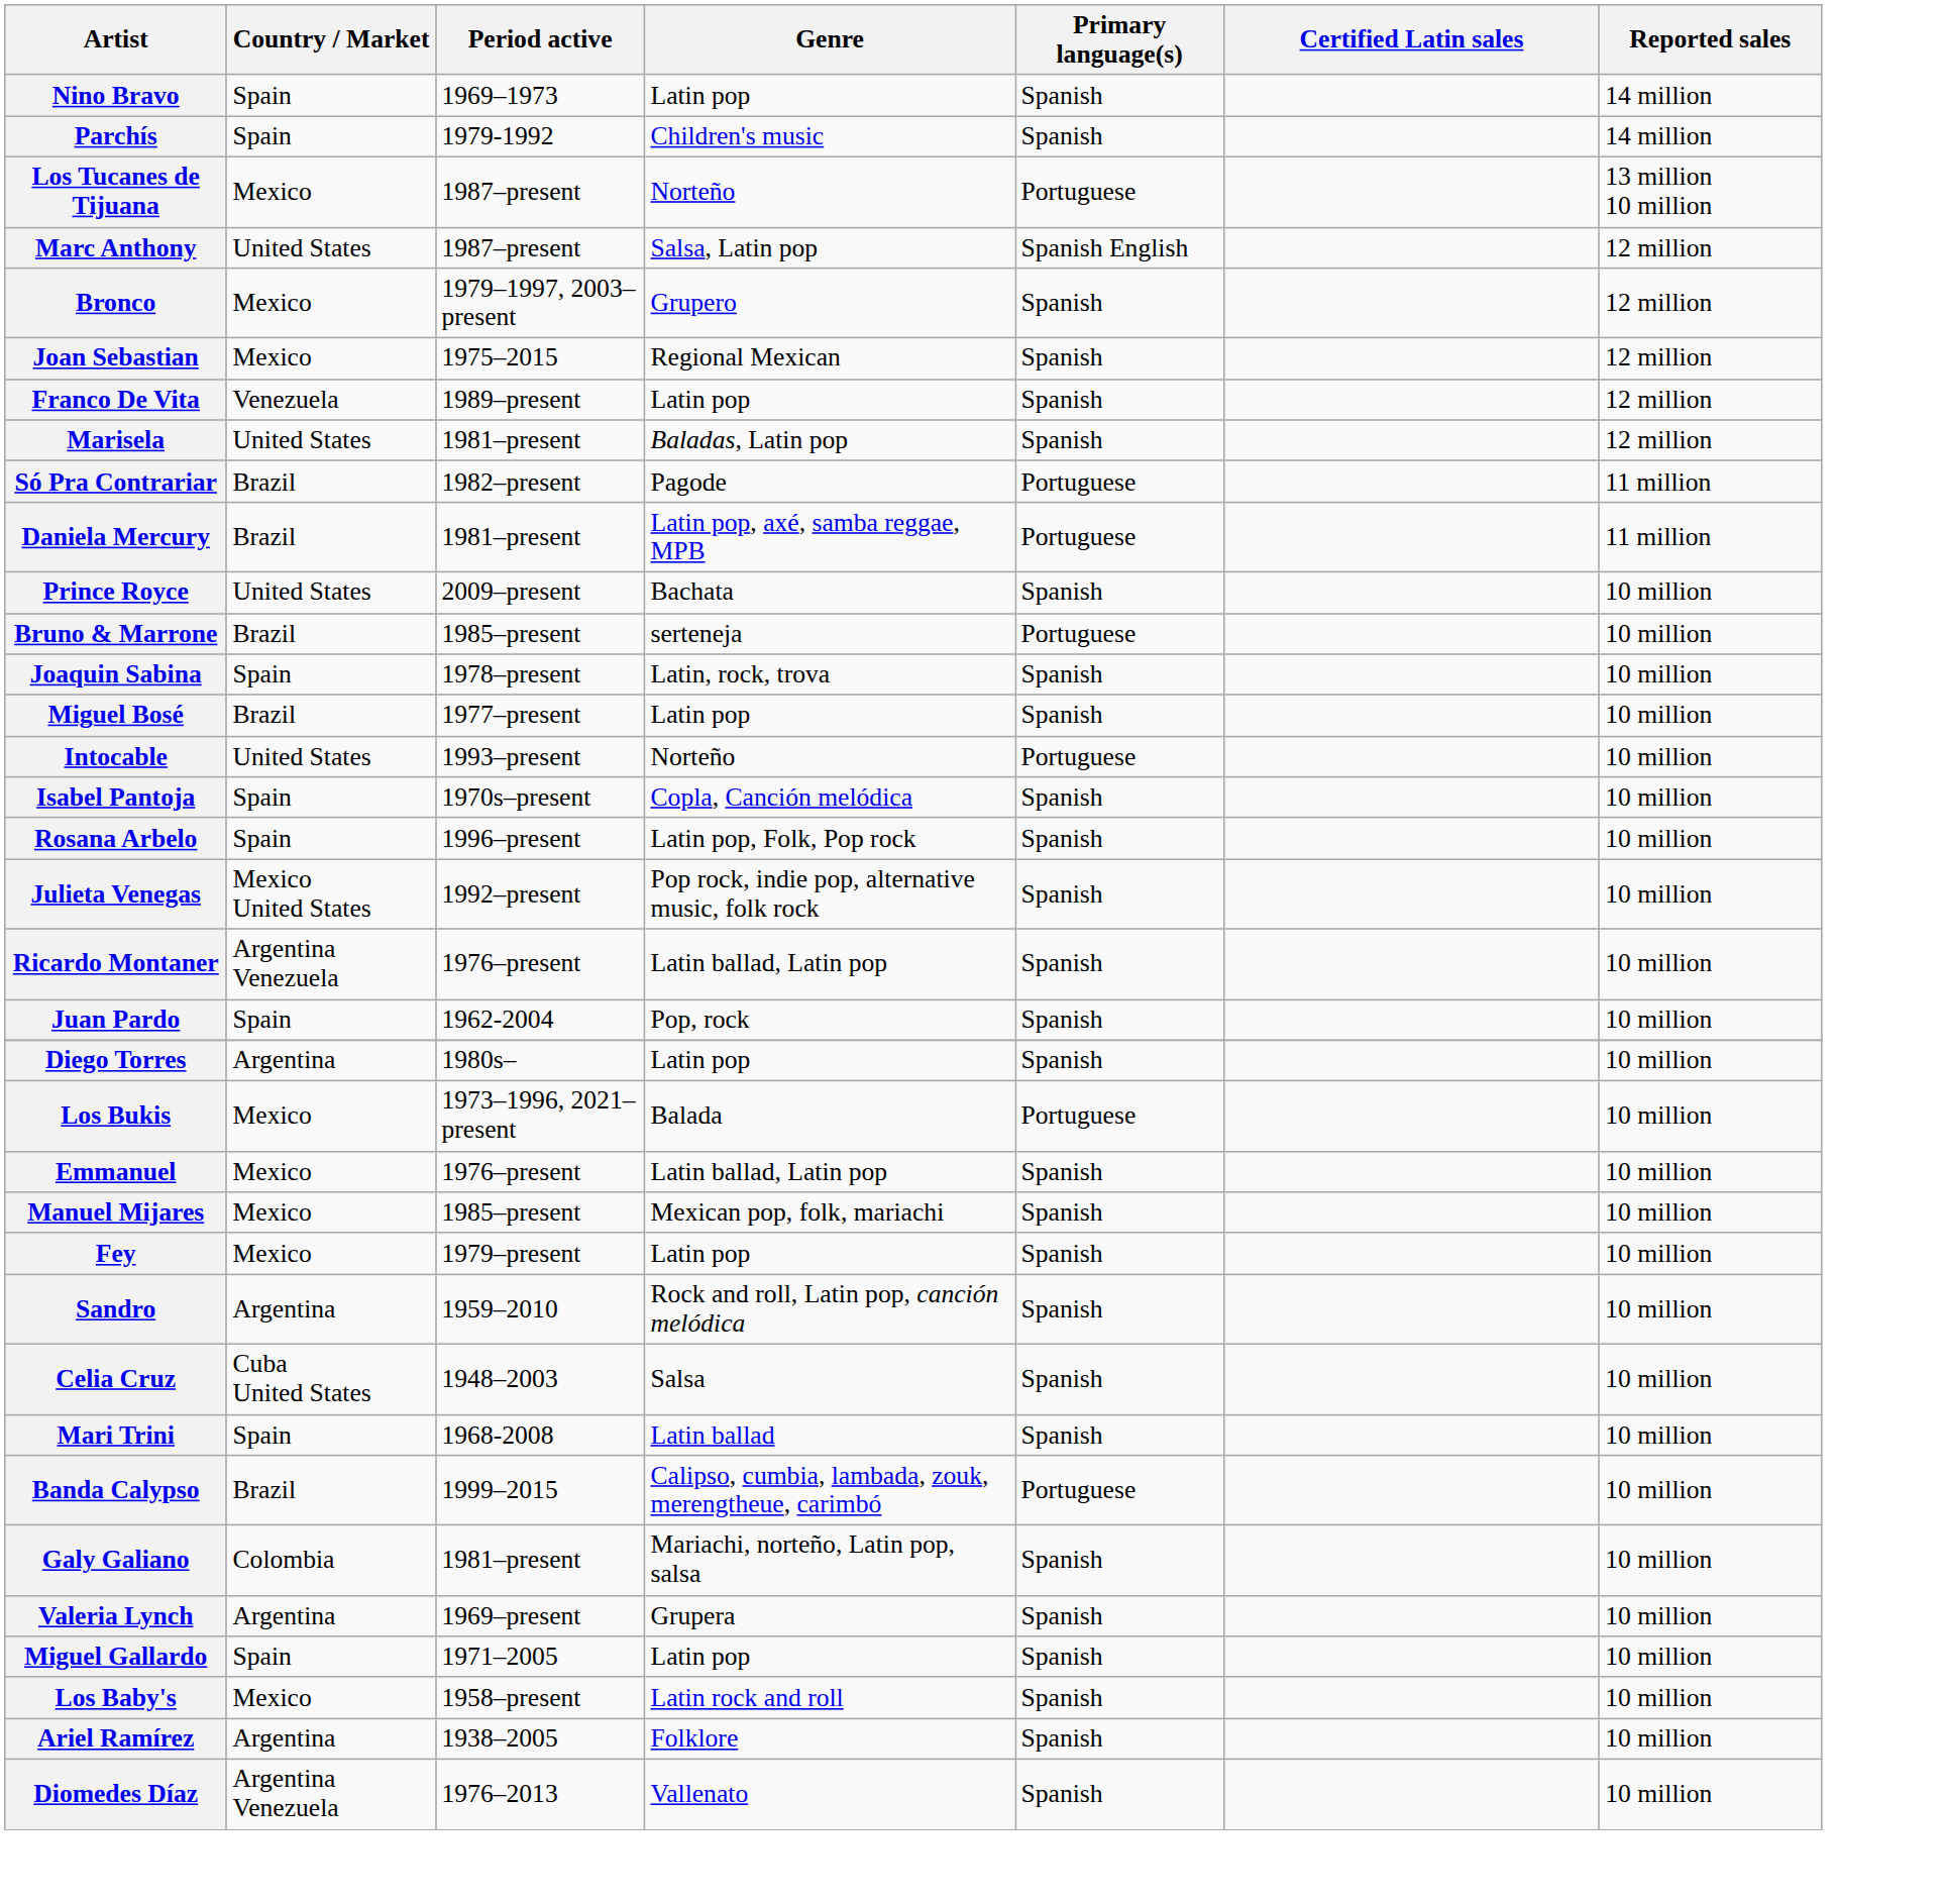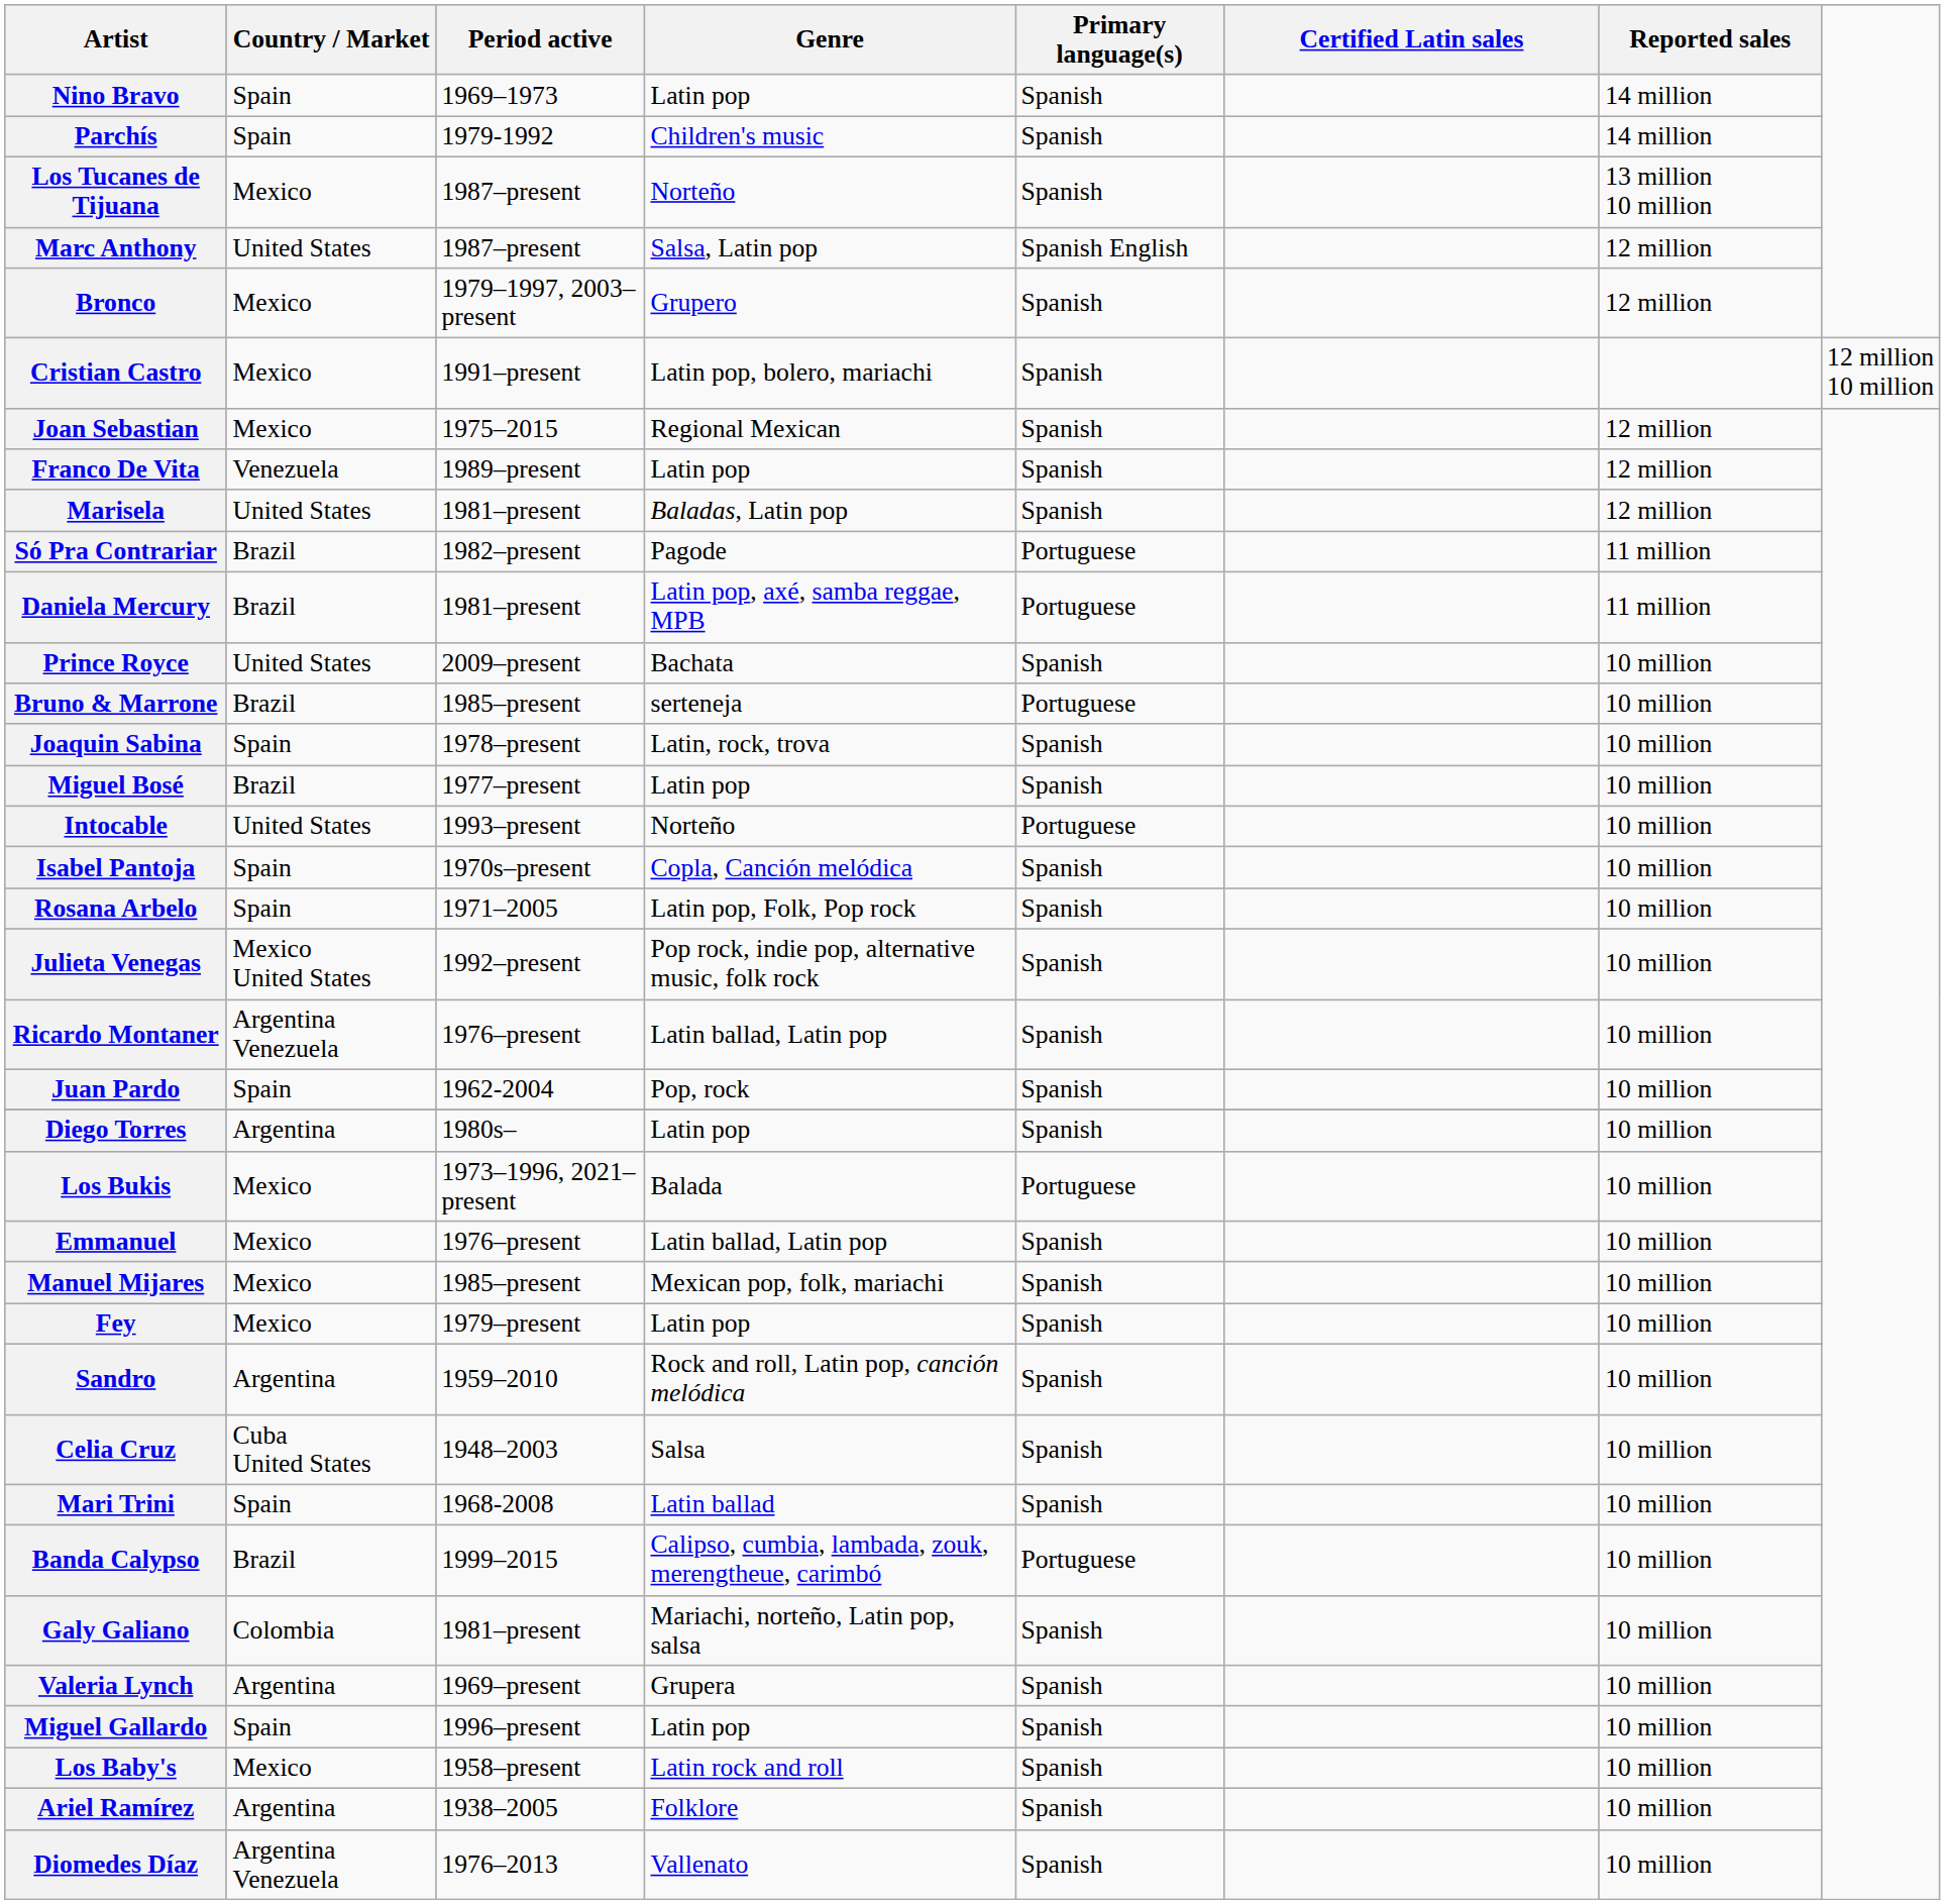Los Tucanes de Tijuana | Primary language(s): Portuguese -> Spanish
+ row: Cristian Castro | Mexico | 1991–present | Latin pop, bolero, mariachi | Spanish | 12 million 10 million
Rosana Arbelo | Period active: 1996–present -> 1971–2005
Miguel Gallardo | Period active: 1971–2005 -> 1996–present
